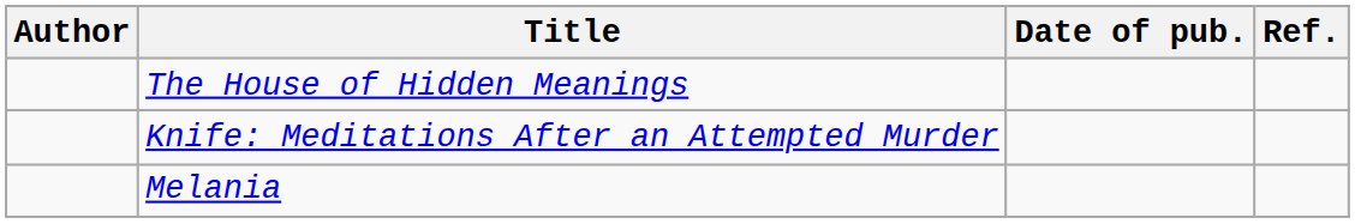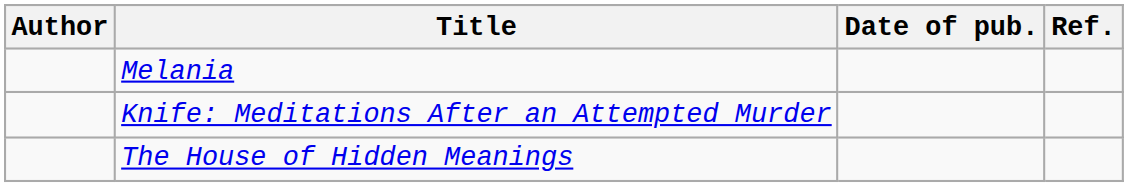rows swapped: The House of Hidden Meanings <-> Melania
